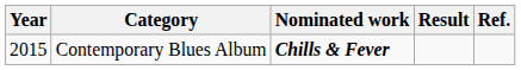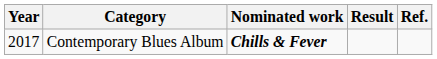Contemporary Blues Album | Year: 2015 -> 2017
